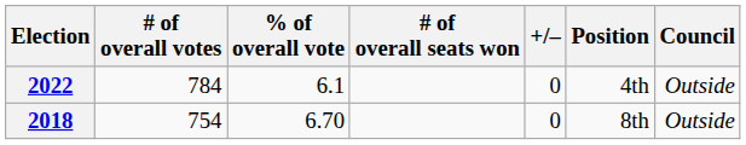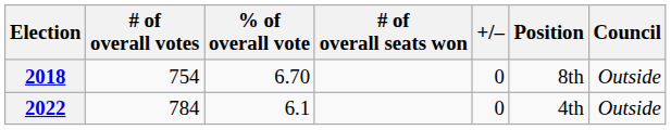rows swapped: 2018 <-> 2022
